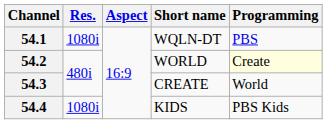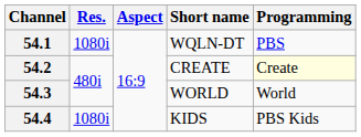54.2 | Short name: WORLD -> CREATE
54.3 | Short name: CREATE -> WORLD
